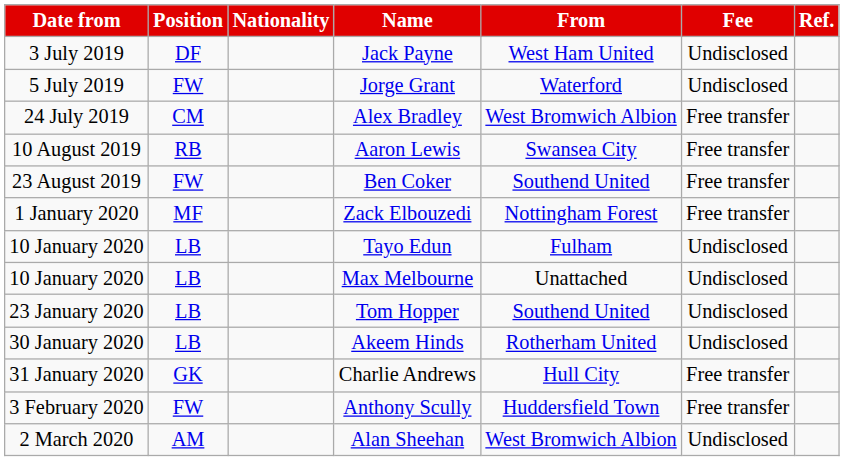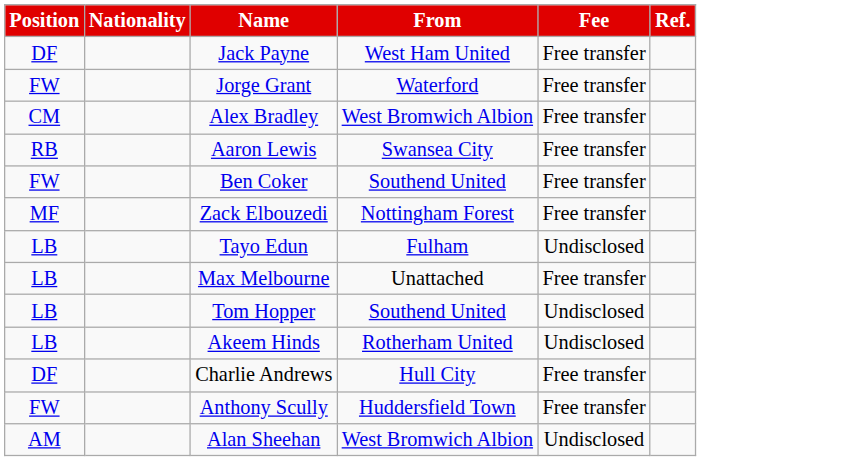- column: Date from | 3 July 2019 | 5 July 2019 | 24 July 2019 | 10 August 2019 | 23 August 2019 | 1 January 2020 | 10 January 2020 | 10 January 2020 | 23 January 2020 | 30 January 2020 | 31 January 2020 | 3 February 2020 | 2 March 2020
Jack Payne | Fee: Undisclosed -> Free transfer
Jorge Grant | Fee: Undisclosed -> Free transfer
Max Melbourne | Fee: Undisclosed -> Free transfer
Charlie Andrews | Position: GK -> DF
